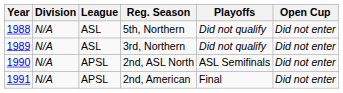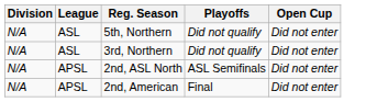- column: Year | 1988 | 1989 | 1990 | 1991
